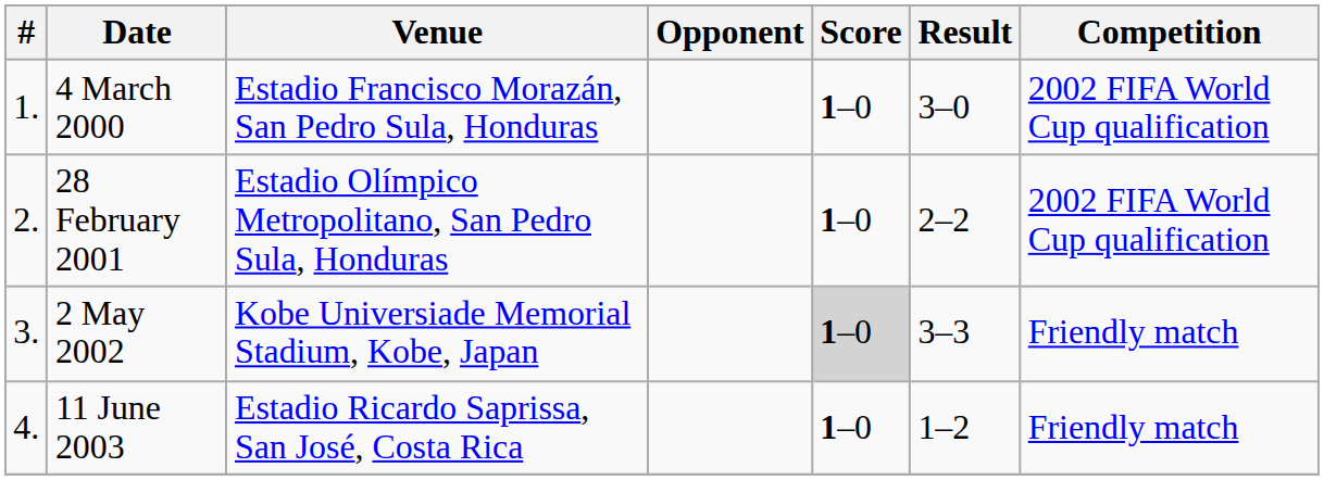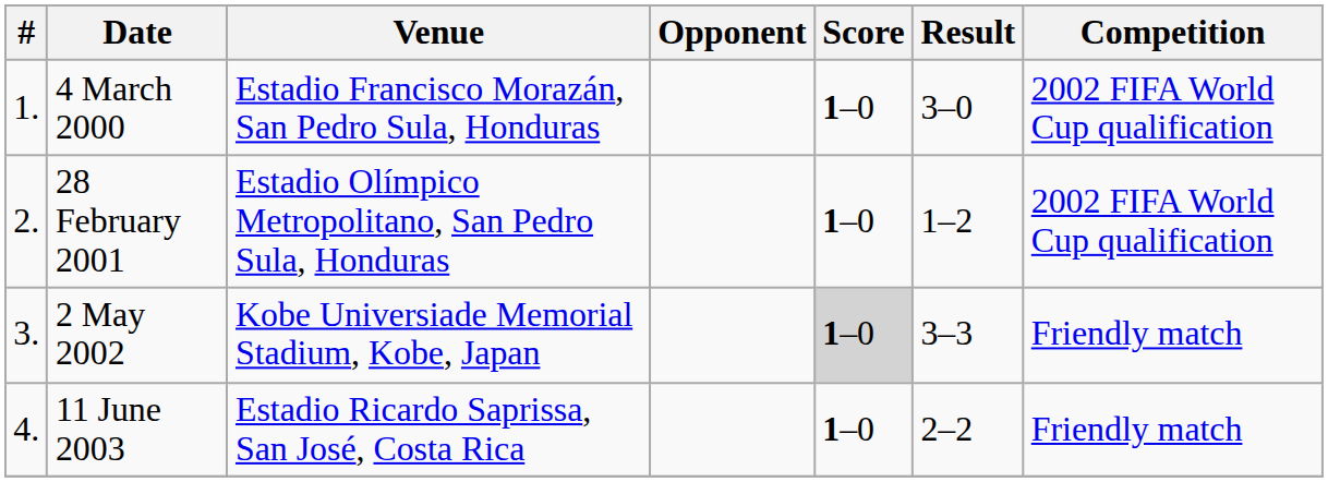28 February 2001 | Result: 2–2 -> 1–2
11 June 2003 | Result: 1–2 -> 2–2
